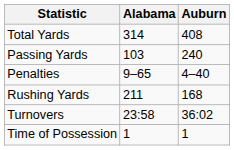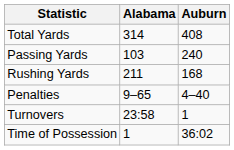rows swapped: Rushing Yards <-> Penalties
Turnovers | Auburn: 36:02 -> 1
Time of Possession | Auburn: 1 -> 36:02
